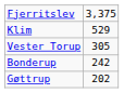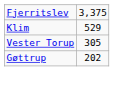- row: Bonderup | 242
